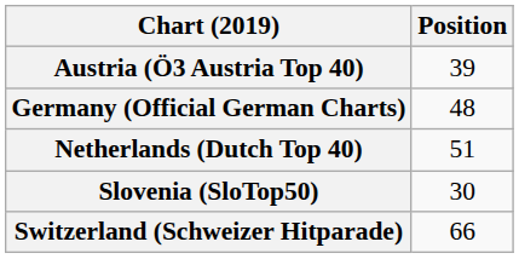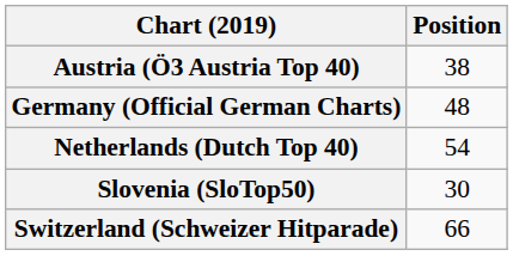Austria (Ö3 Austria Top 40) | Position: 39 -> 38
Netherlands (Dutch Top 40) | Position: 51 -> 54
